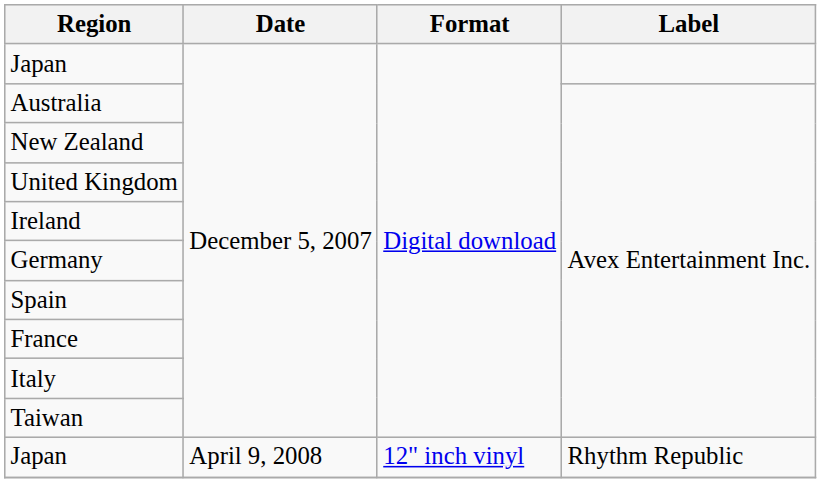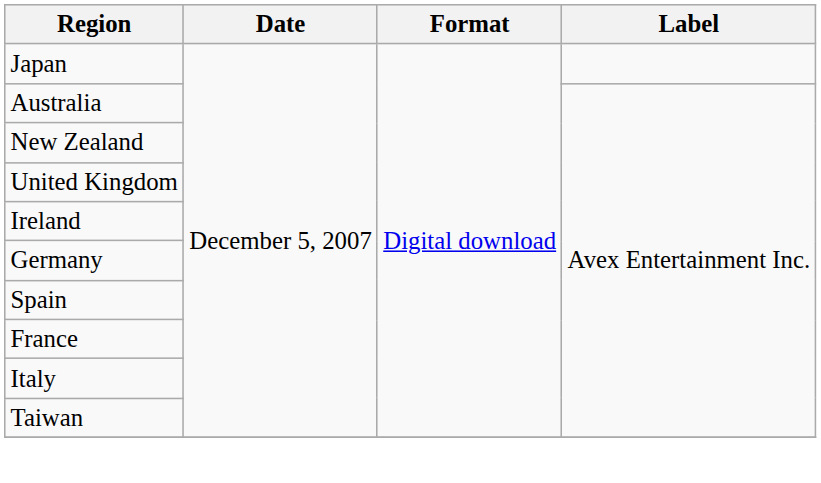- row: Japan | April 9, 2008 | 12" inch vinyl | Rhythm Republic
